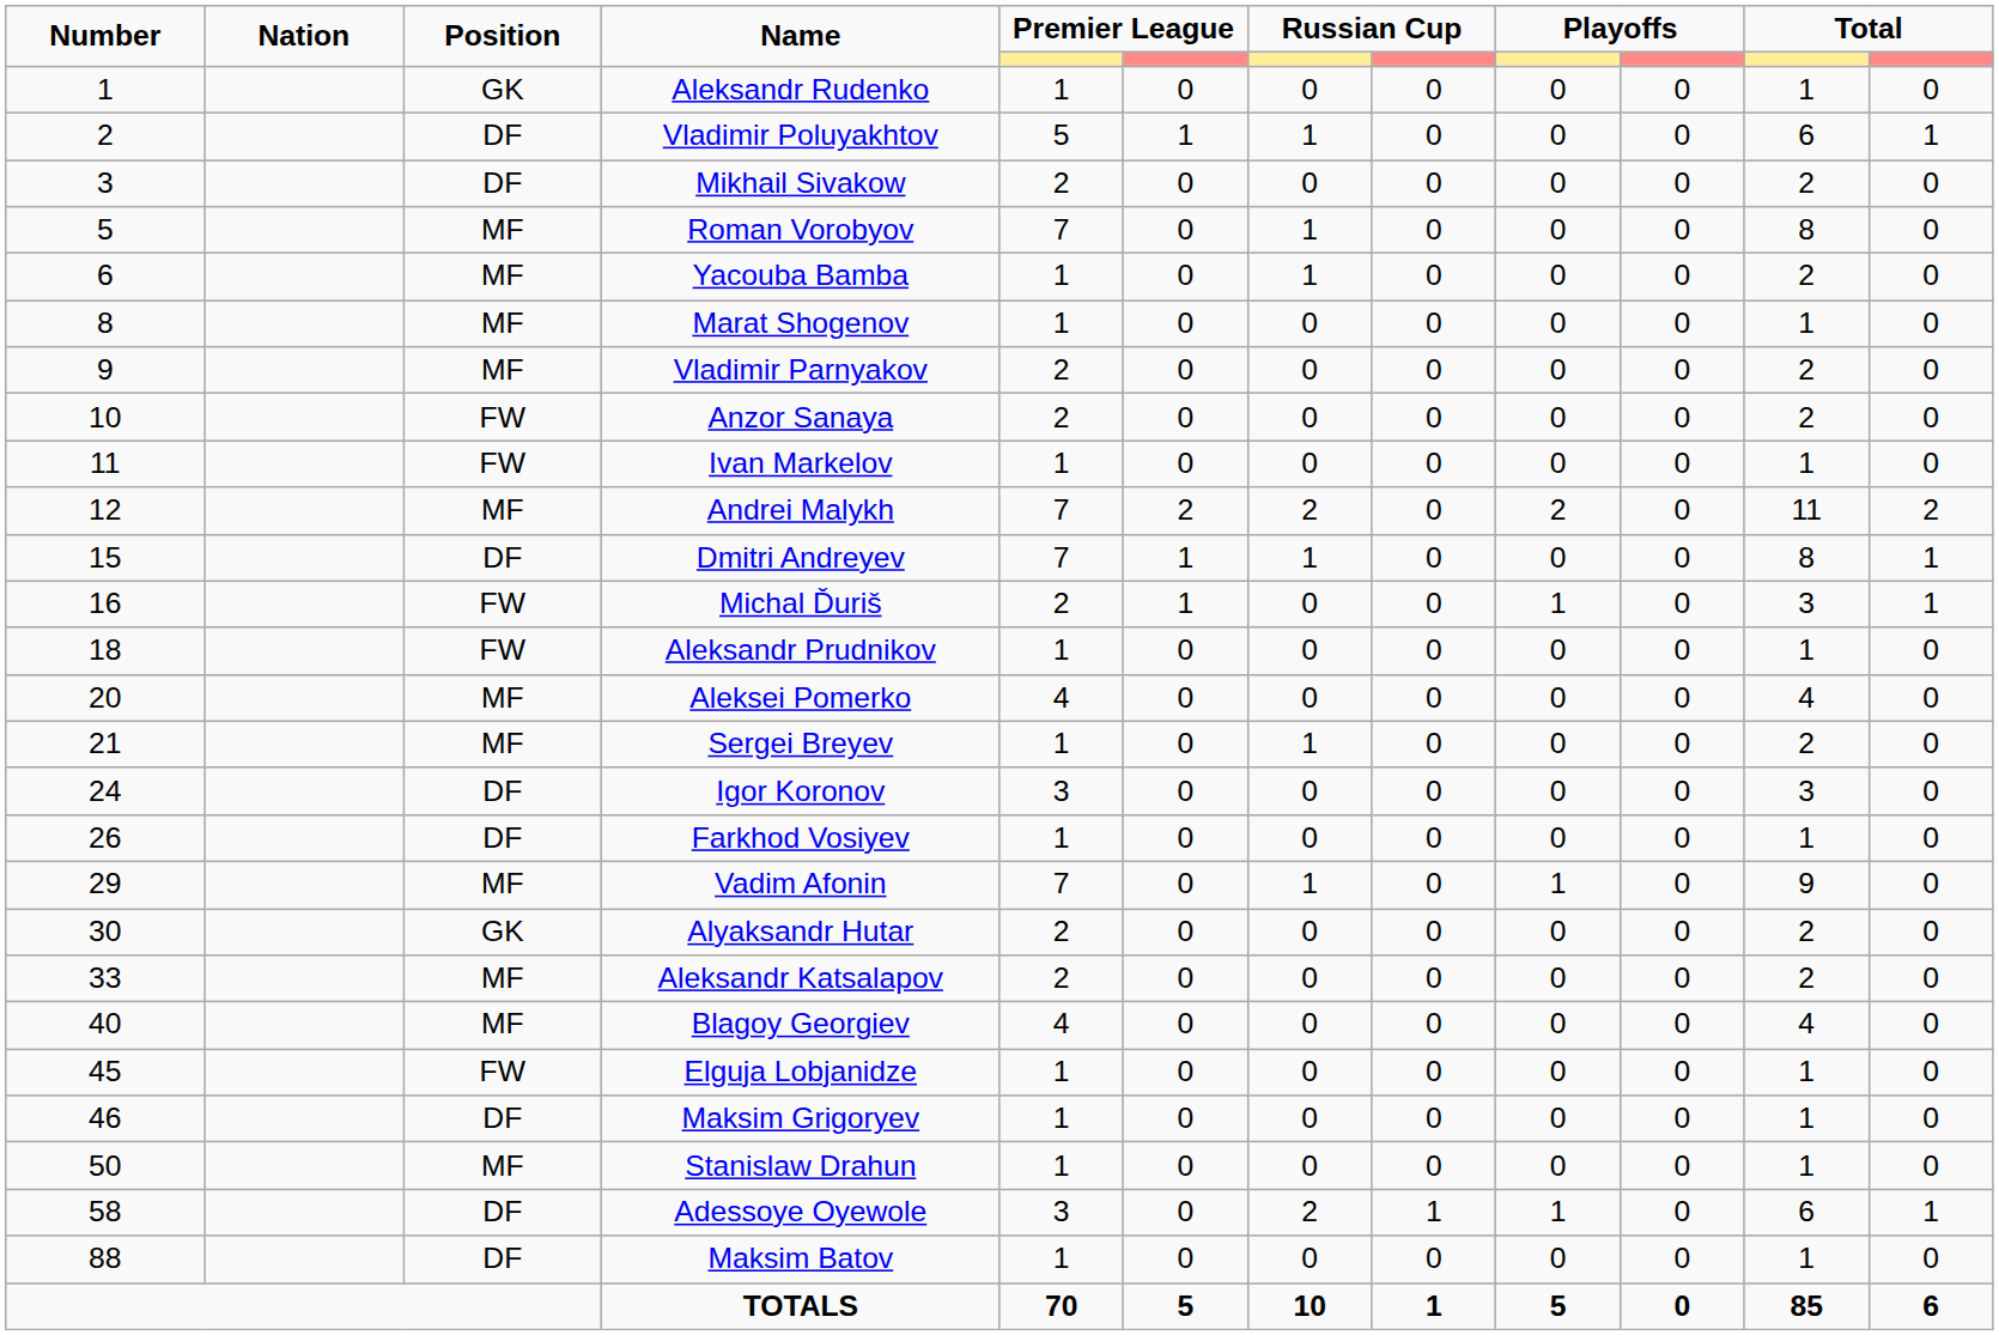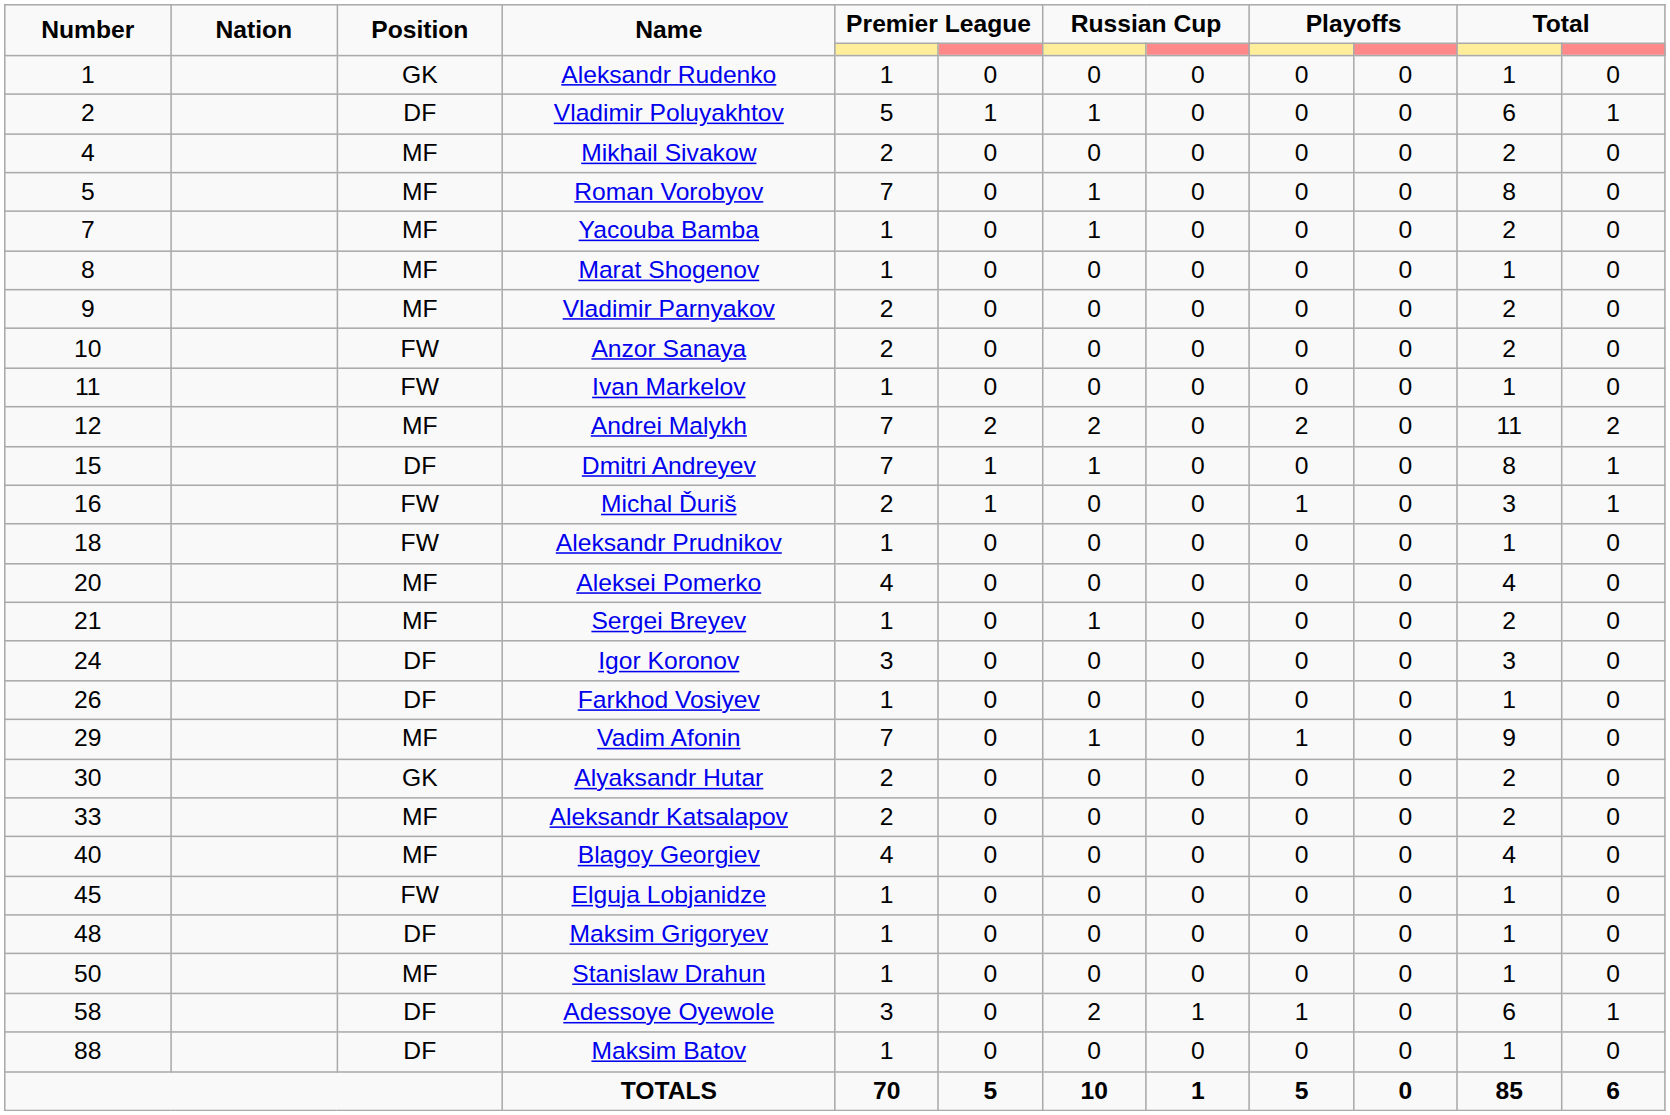Mikhail Sivakow | Number: 3 -> 4
Mikhail Sivakow | Position: DF -> MF
Yacouba Bamba | Number: 6 -> 7
Maksim Grigoryev | Number: 46 -> 48
